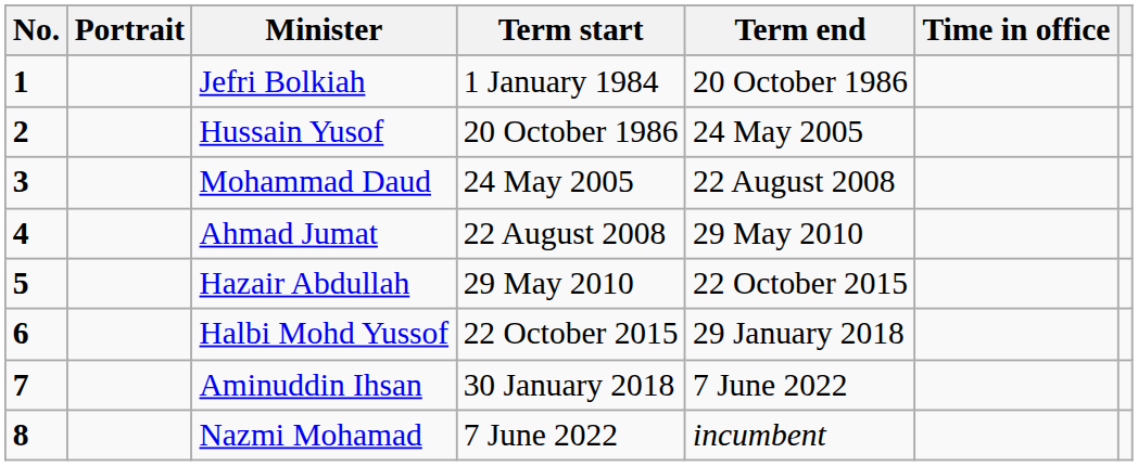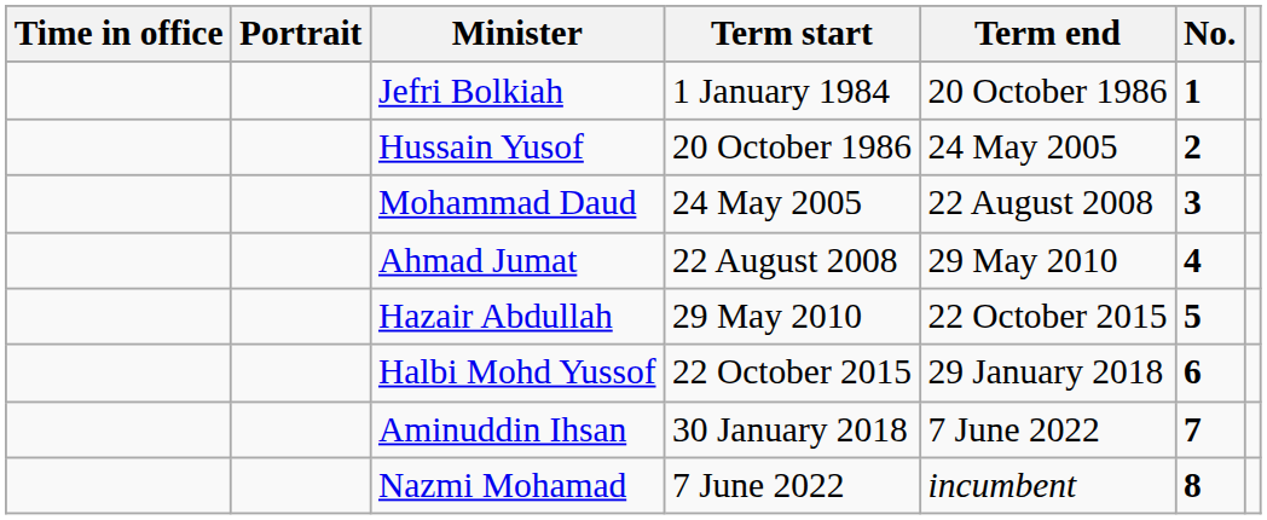columns swapped: No. <-> Time in office
